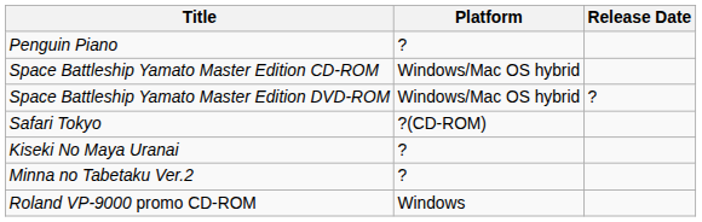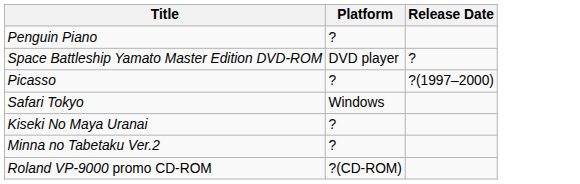- row: Space Battleship Yamato Master Edition CD-ROM | Windows/Mac OS hybrid
Space Battleship Yamato Master Edition DVD-ROM | Platform: Windows/Mac OS hybrid -> DVD player
+ row: Picasso | ? | ?(1997–2000)
Safari Tokyo | Platform: ?(CD-ROM) -> Windows
Roland VP-9000 promo CD-ROM | Platform: Windows -> ?(CD-ROM)
